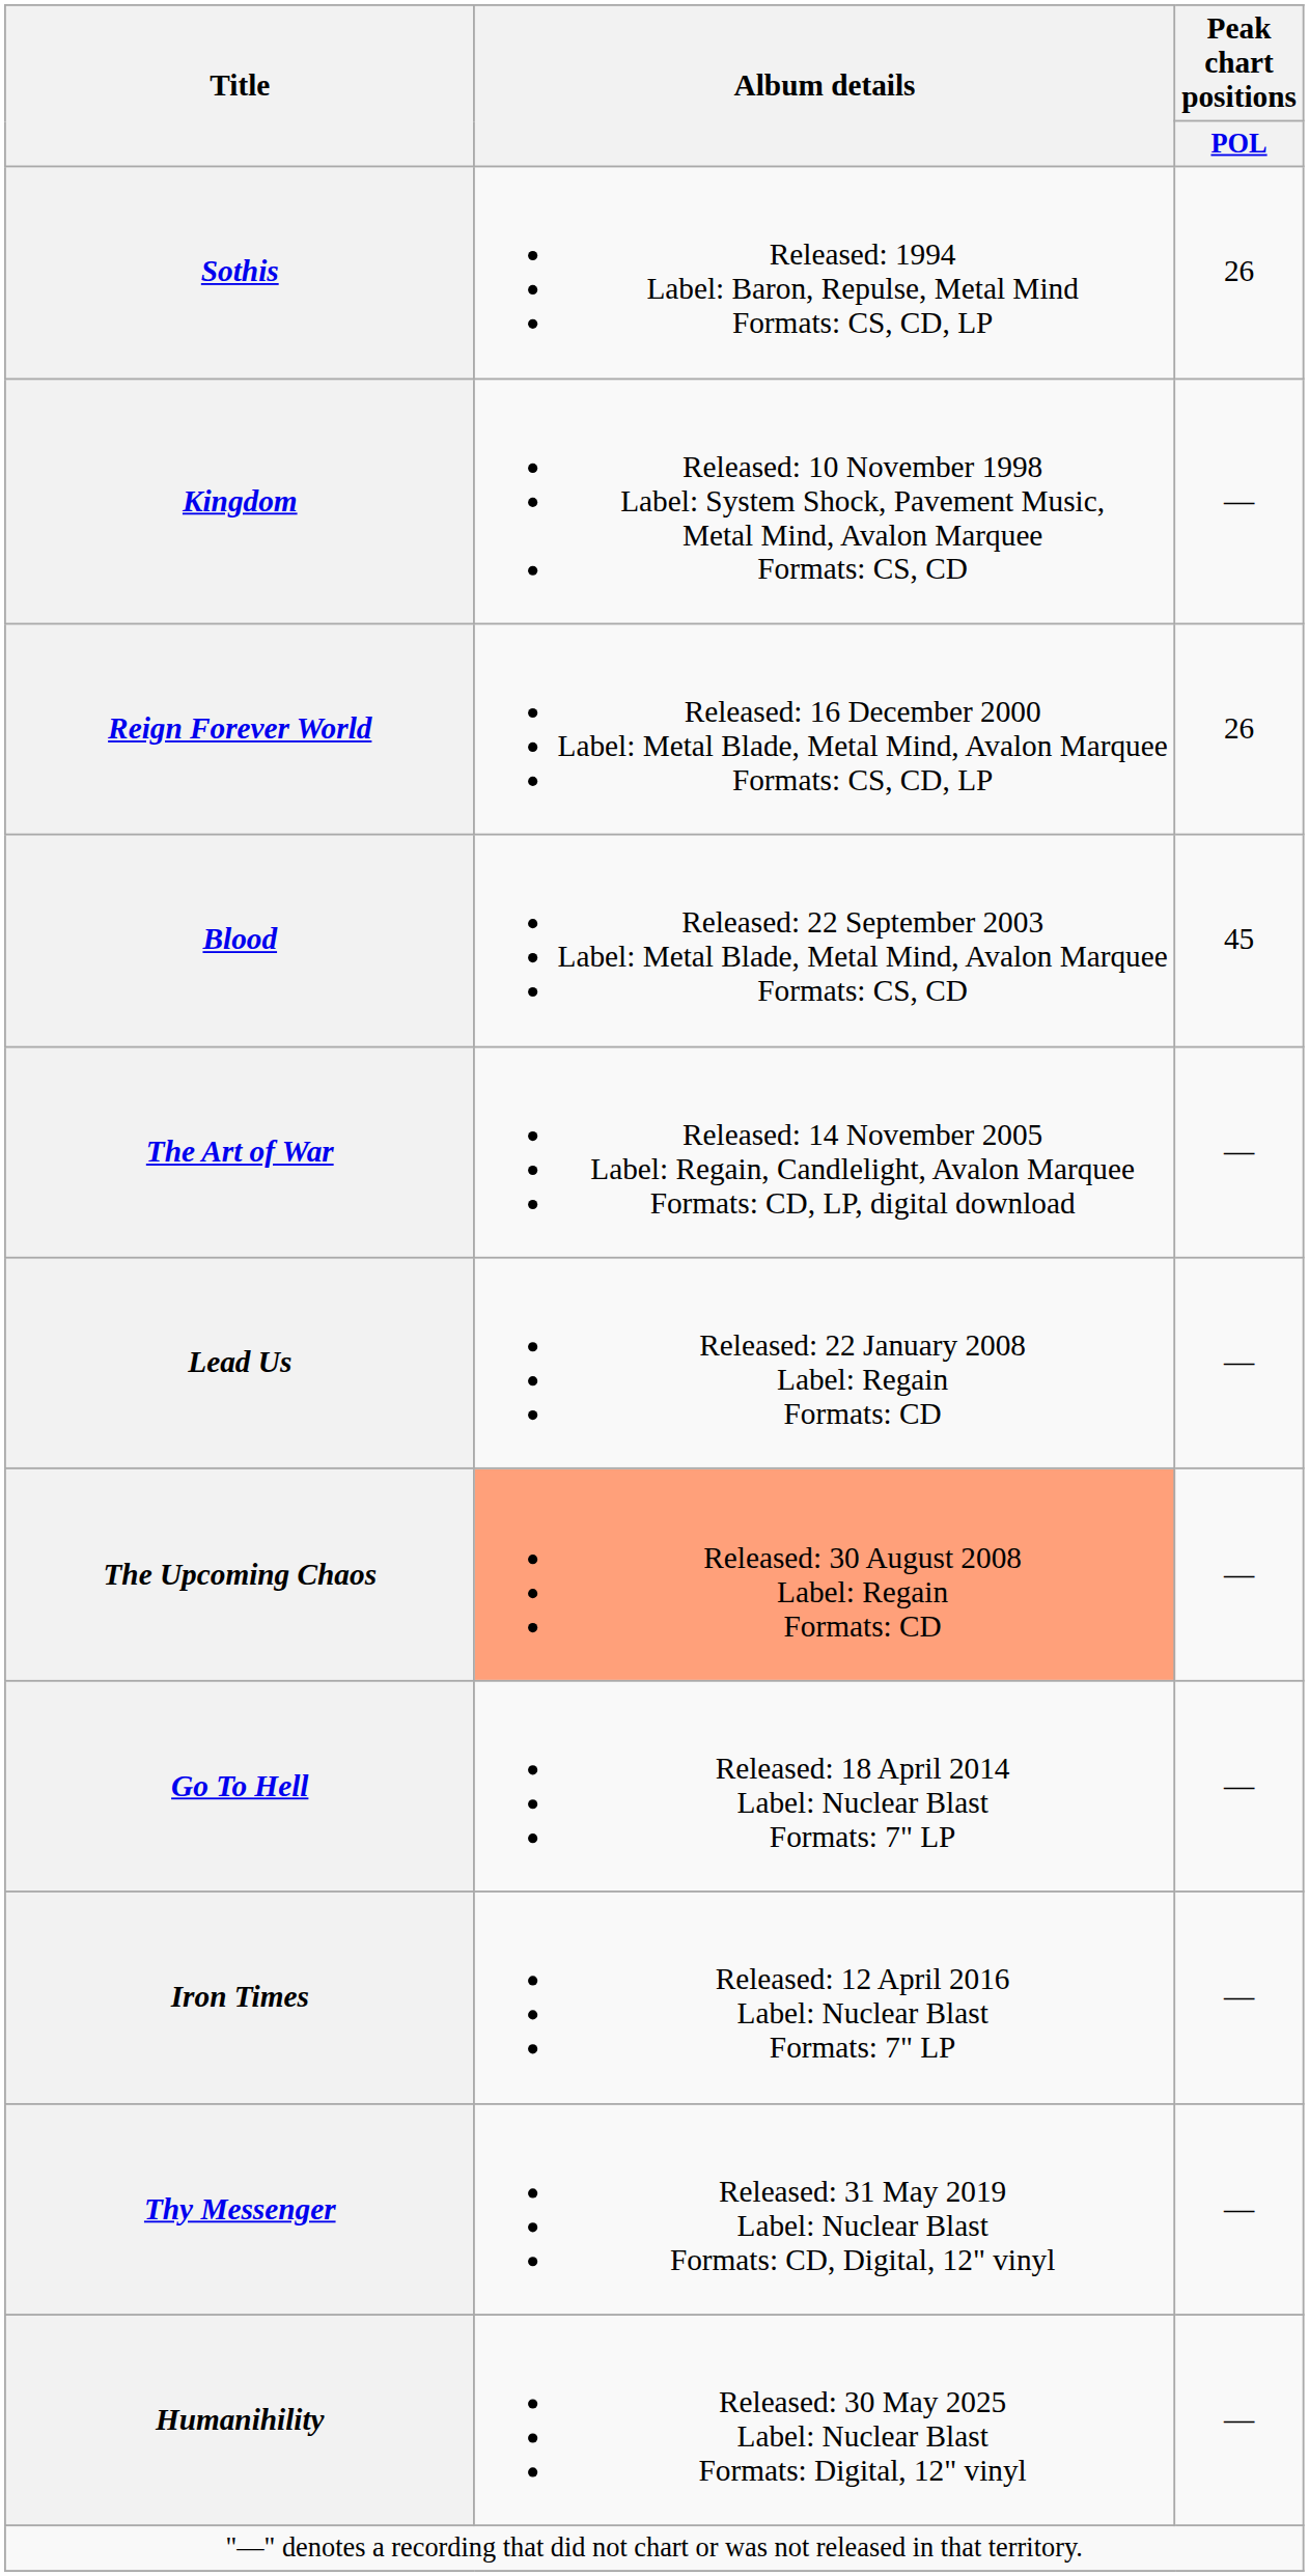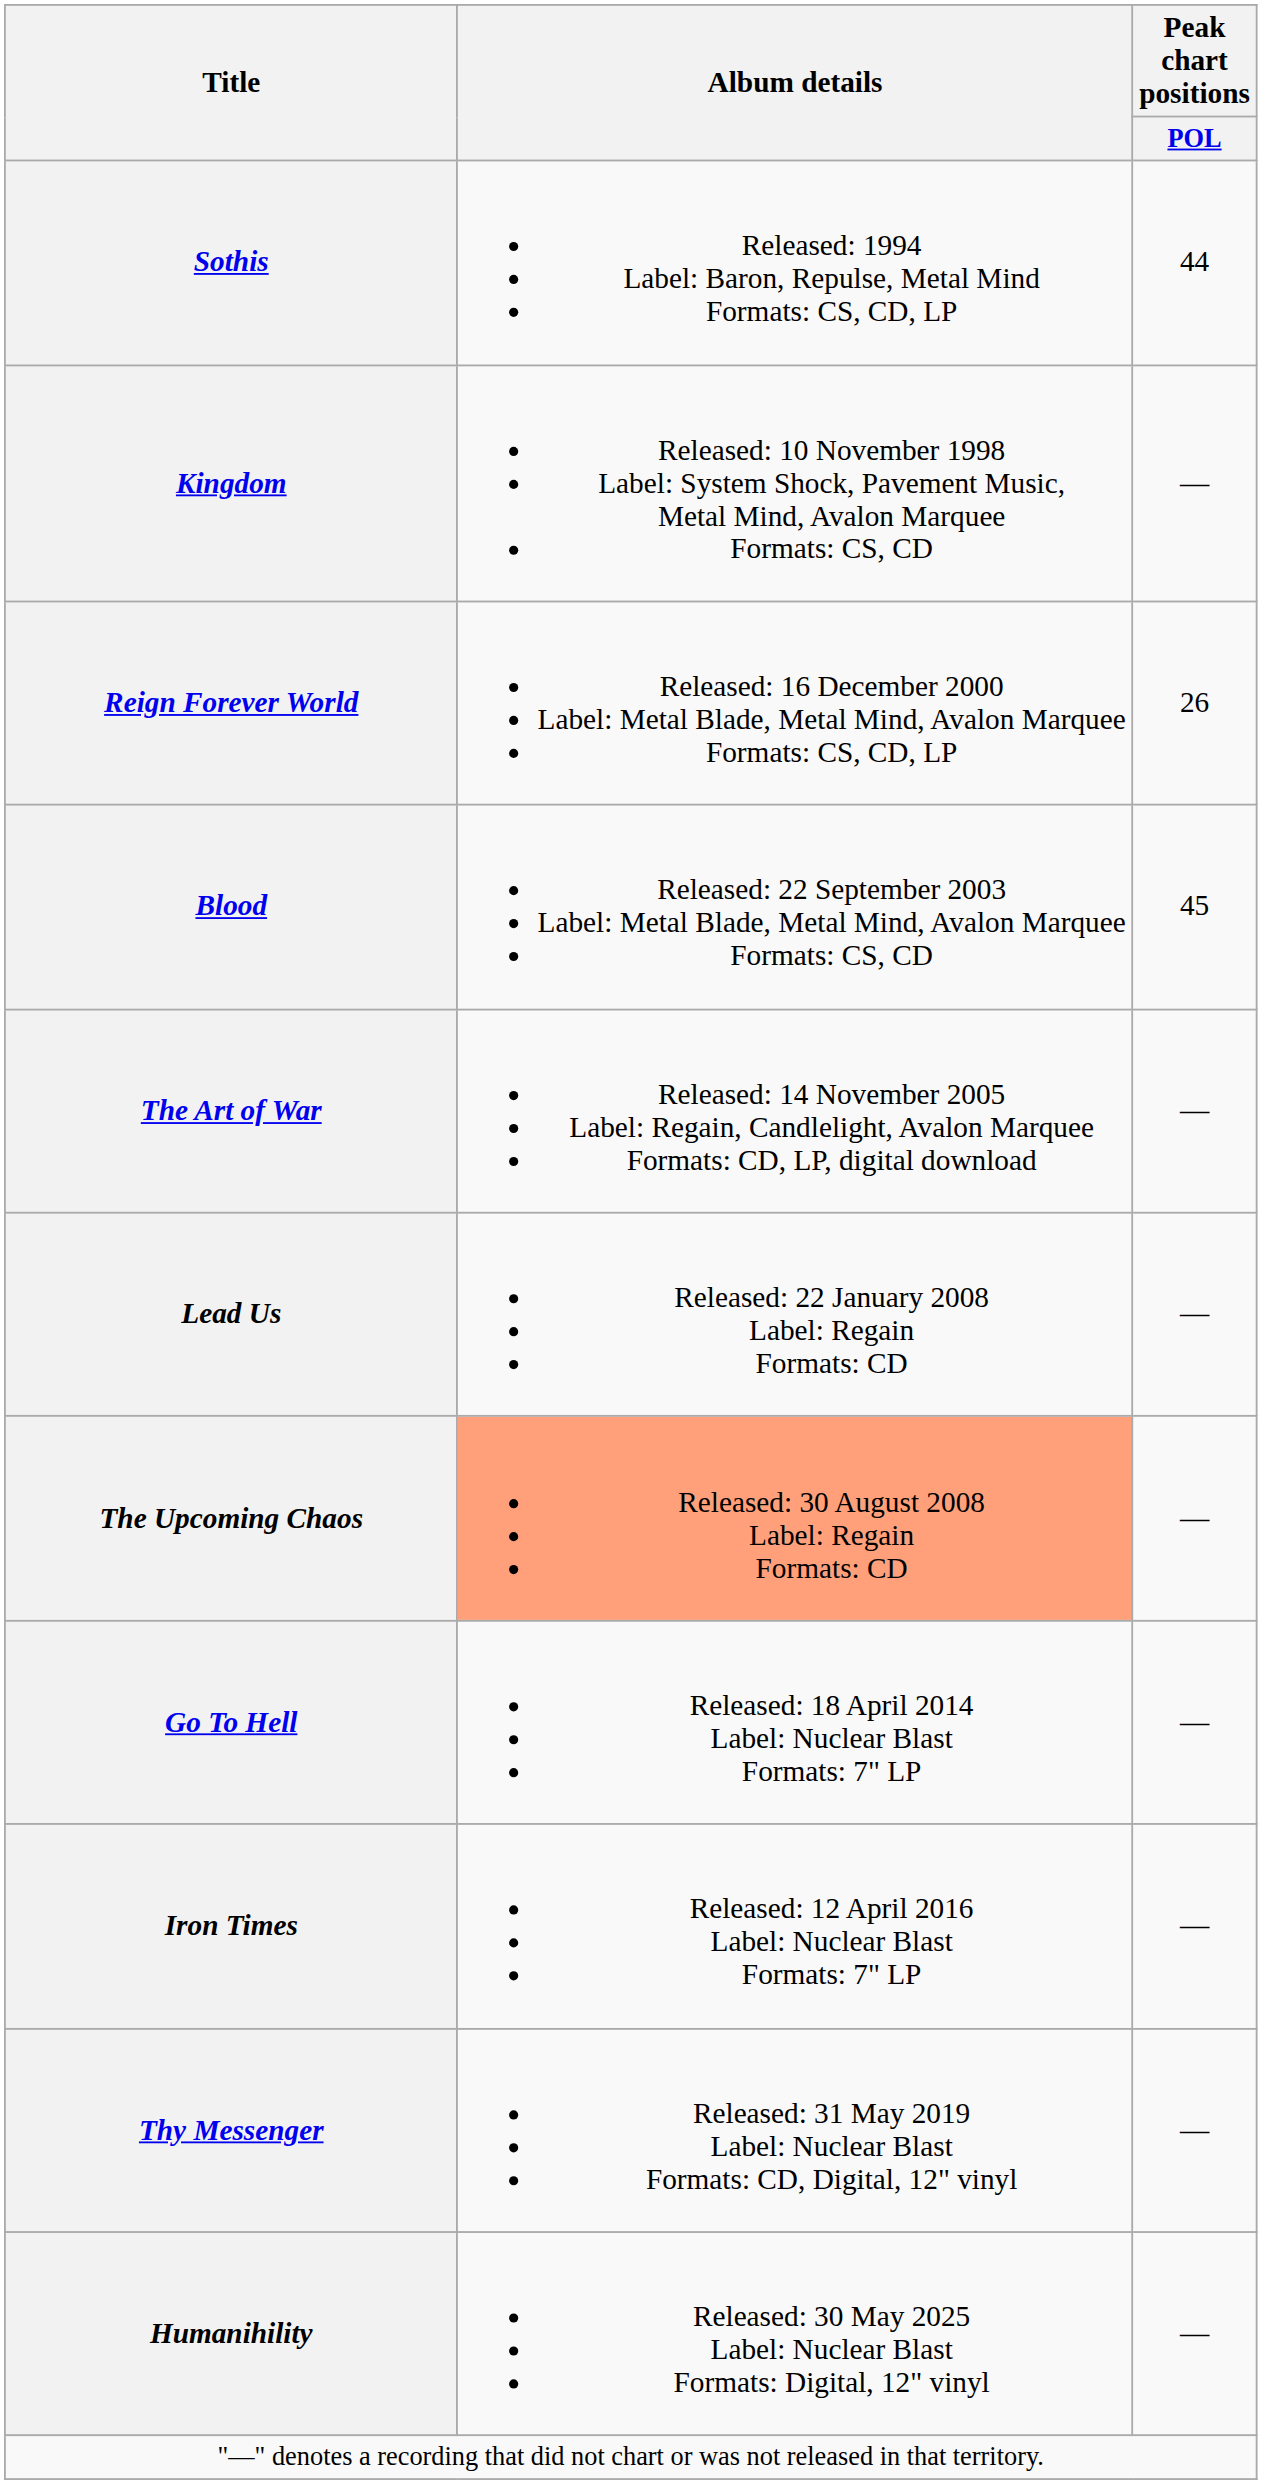Sothis | Peak chart positions / POL: 26 -> 44
